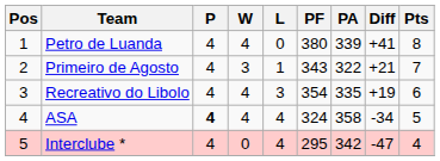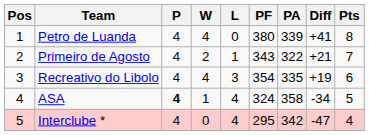Primeiro de Agosto | W: 3 -> 2
ASA | W: 4 -> 1
